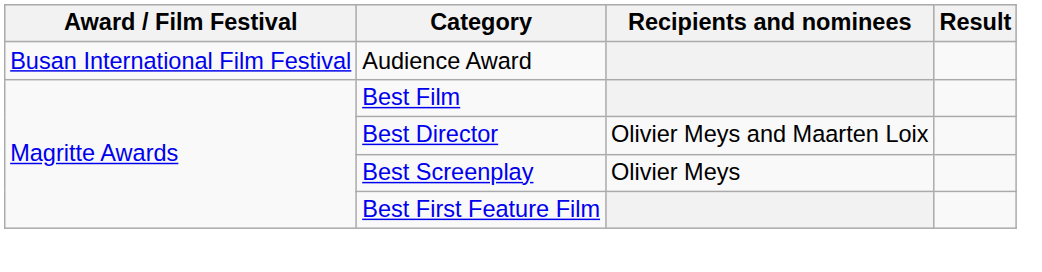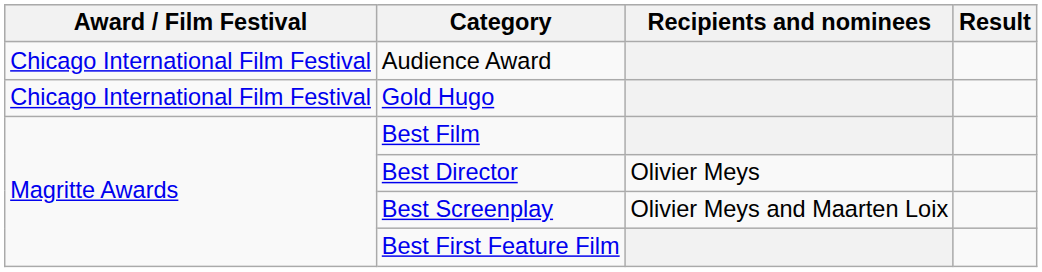Audience Award | Award / Film Festival: Busan International Film Festival -> Chicago International Film Festival
+ row: Chicago International Film Festival | Gold Hugo
Best Director | Recipients and nominees: Olivier Meys and Maarten Loix -> Olivier Meys
Best Screenplay | Recipients and nominees: Olivier Meys -> Olivier Meys and Maarten Loix
